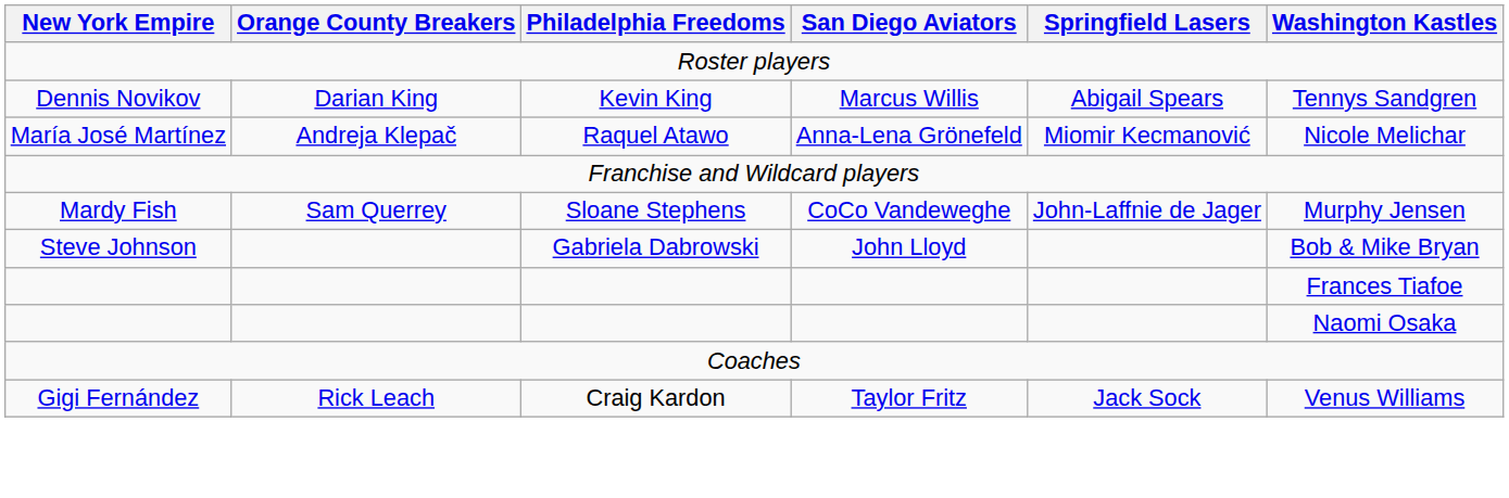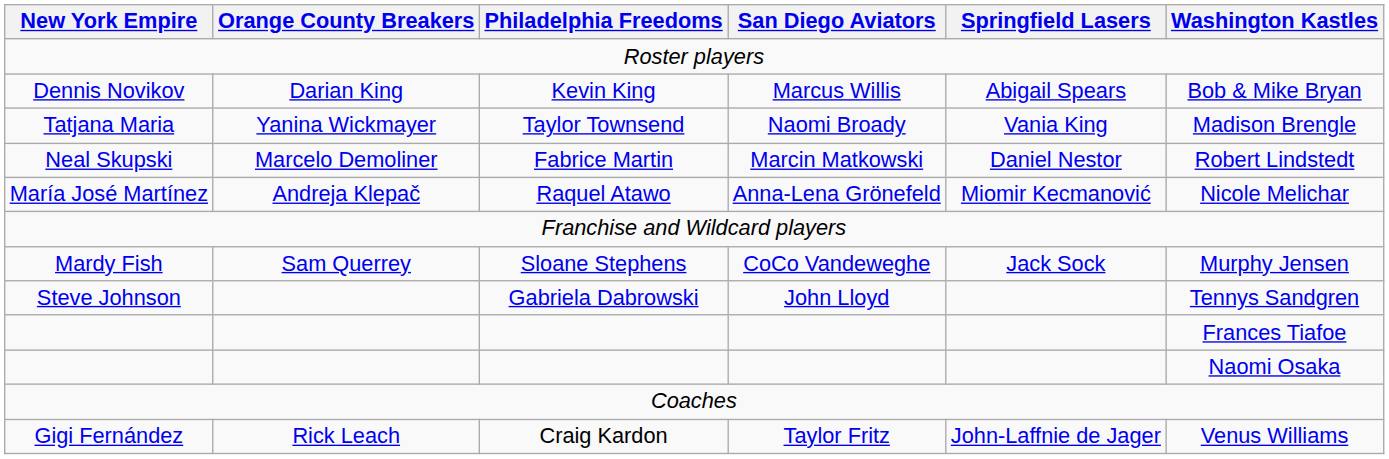Dennis Novikov | Washington Kastles: Tennys Sandgren -> Bob & Mike Bryan
+ row: Tatjana Maria | Yanina Wickmayer | Taylor Townsend | Naomi Broady | Vania King | Madison Brengle
+ row: Neal Skupski | Marcelo Demoliner | Fabrice Martin | Marcin Matkowski | Daniel Nestor | Robert Lindstedt
Mardy Fish | Springfield Lasers: John-Laffnie de Jager -> Jack Sock
Steve Johnson | Washington Kastles: Bob & Mike Bryan -> Tennys Sandgren
Gigi Fernández | Springfield Lasers: Jack Sock -> John-Laffnie de Jager
